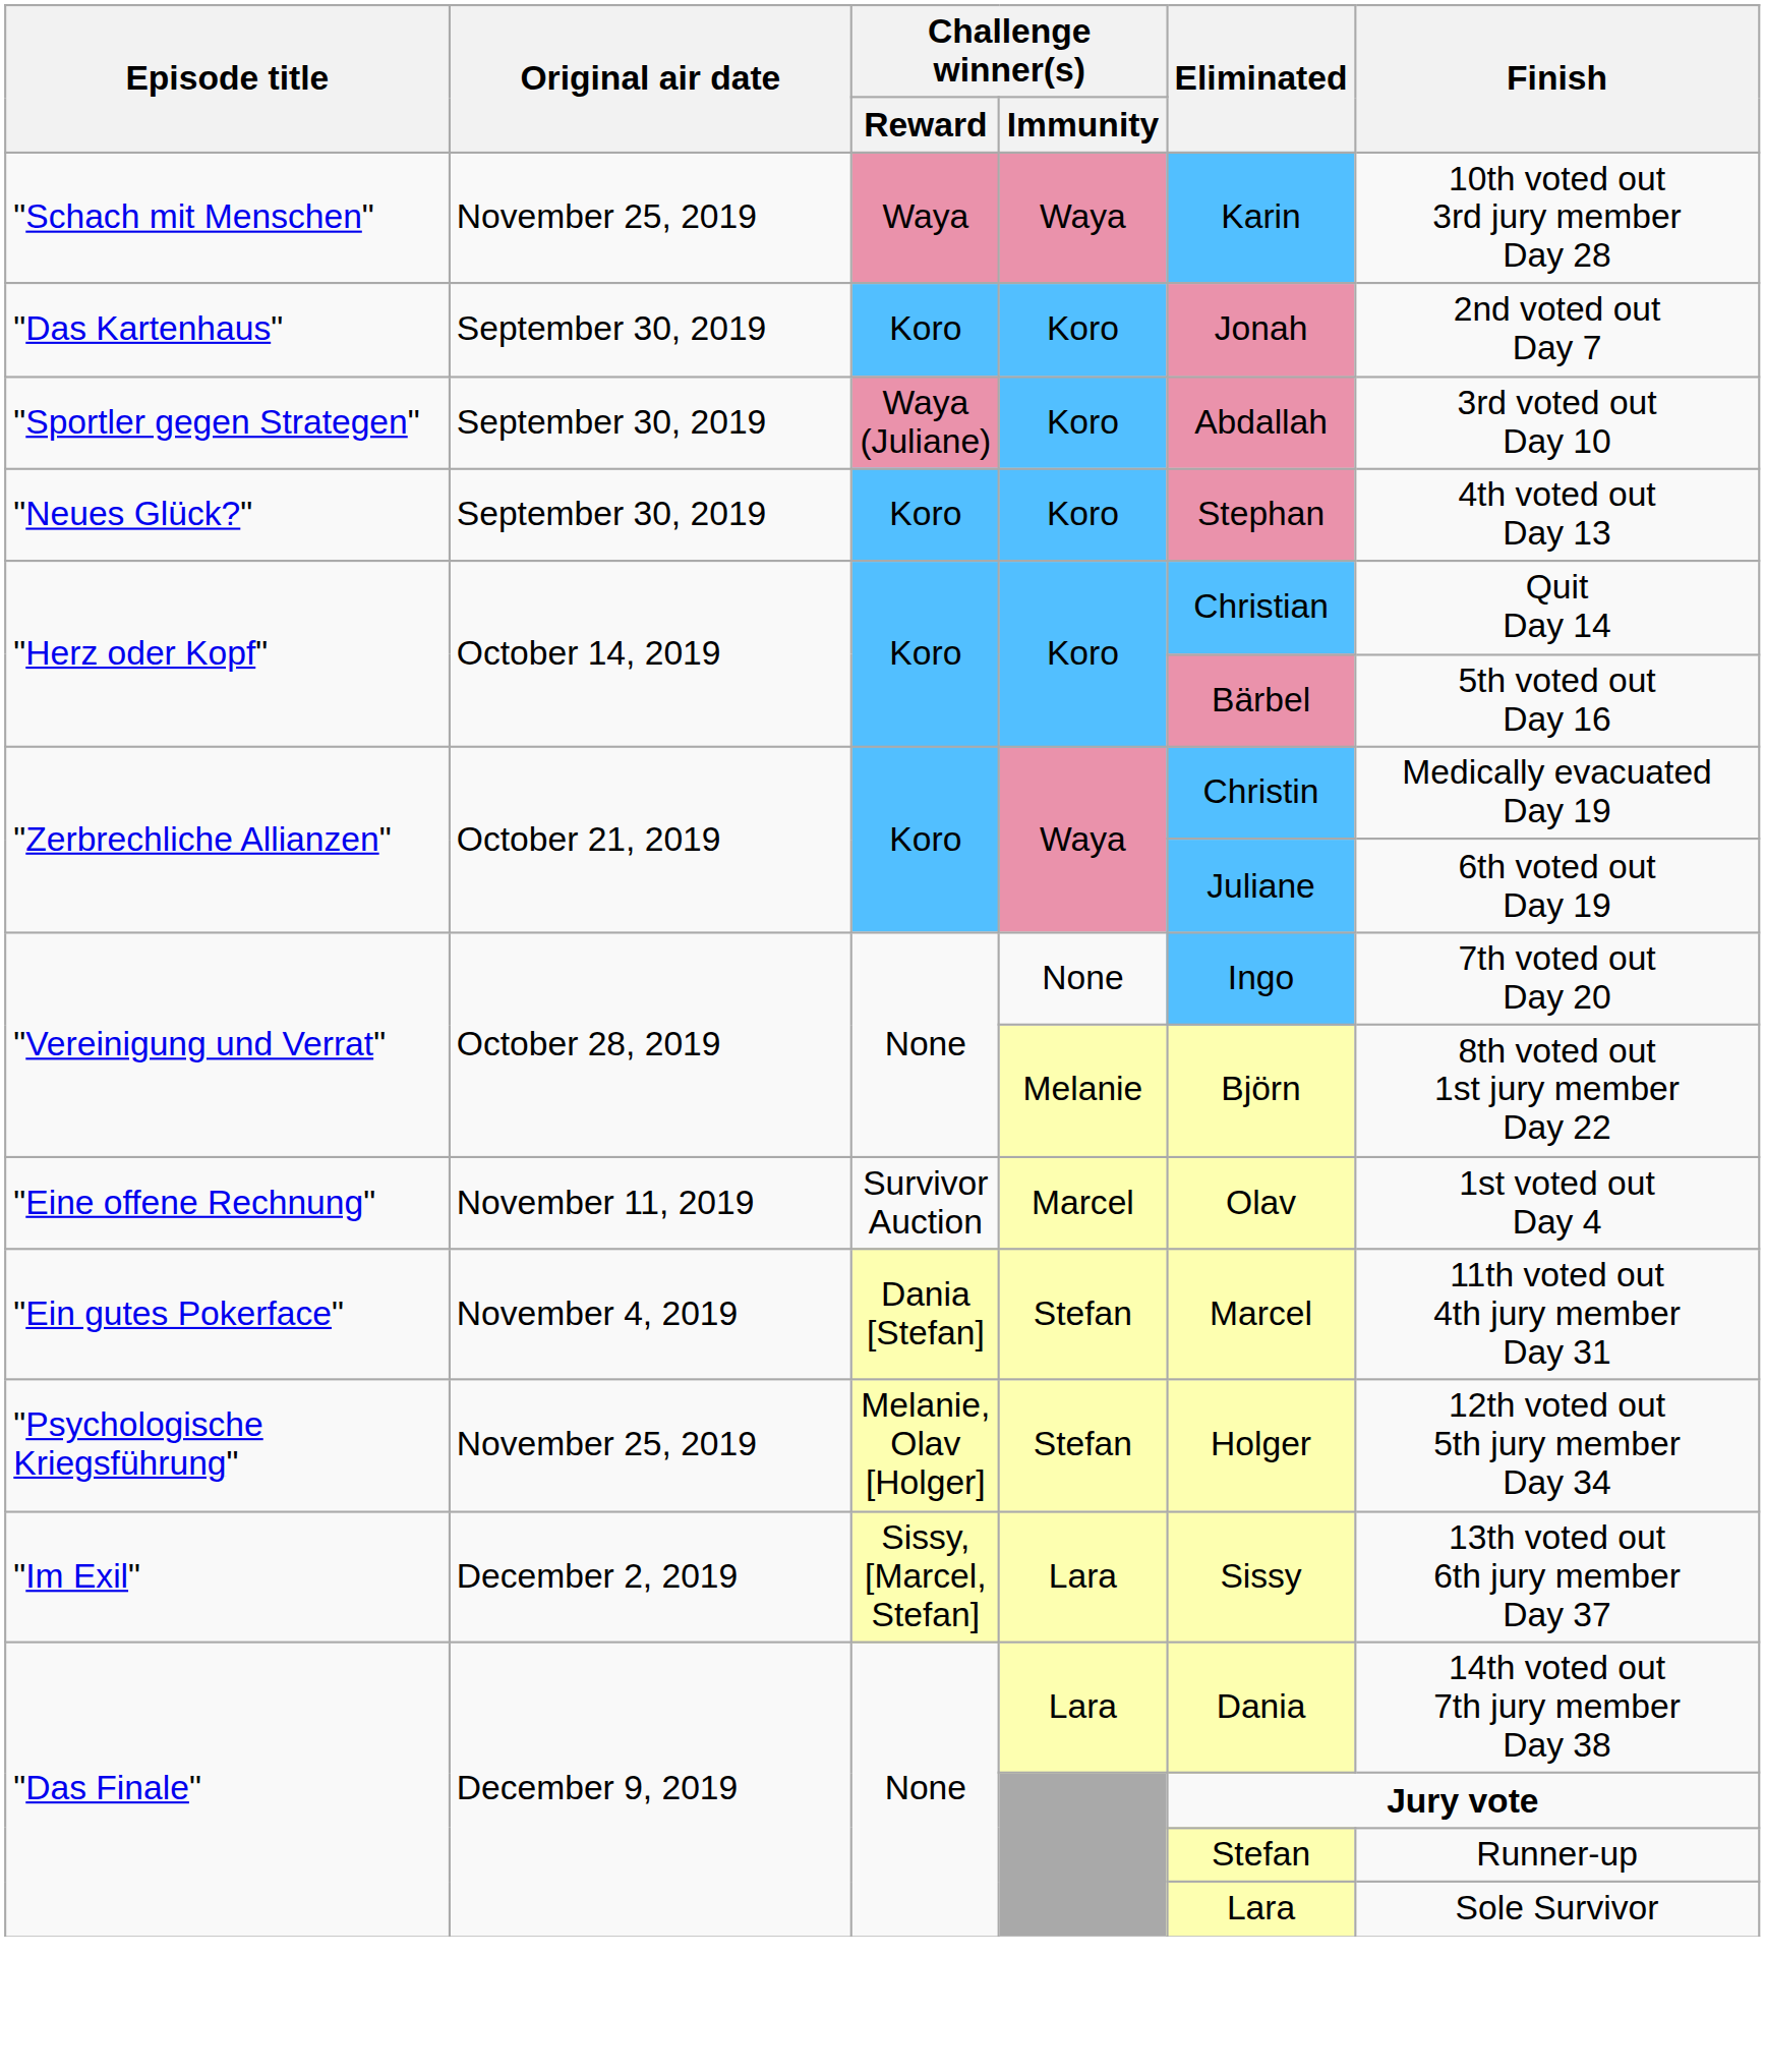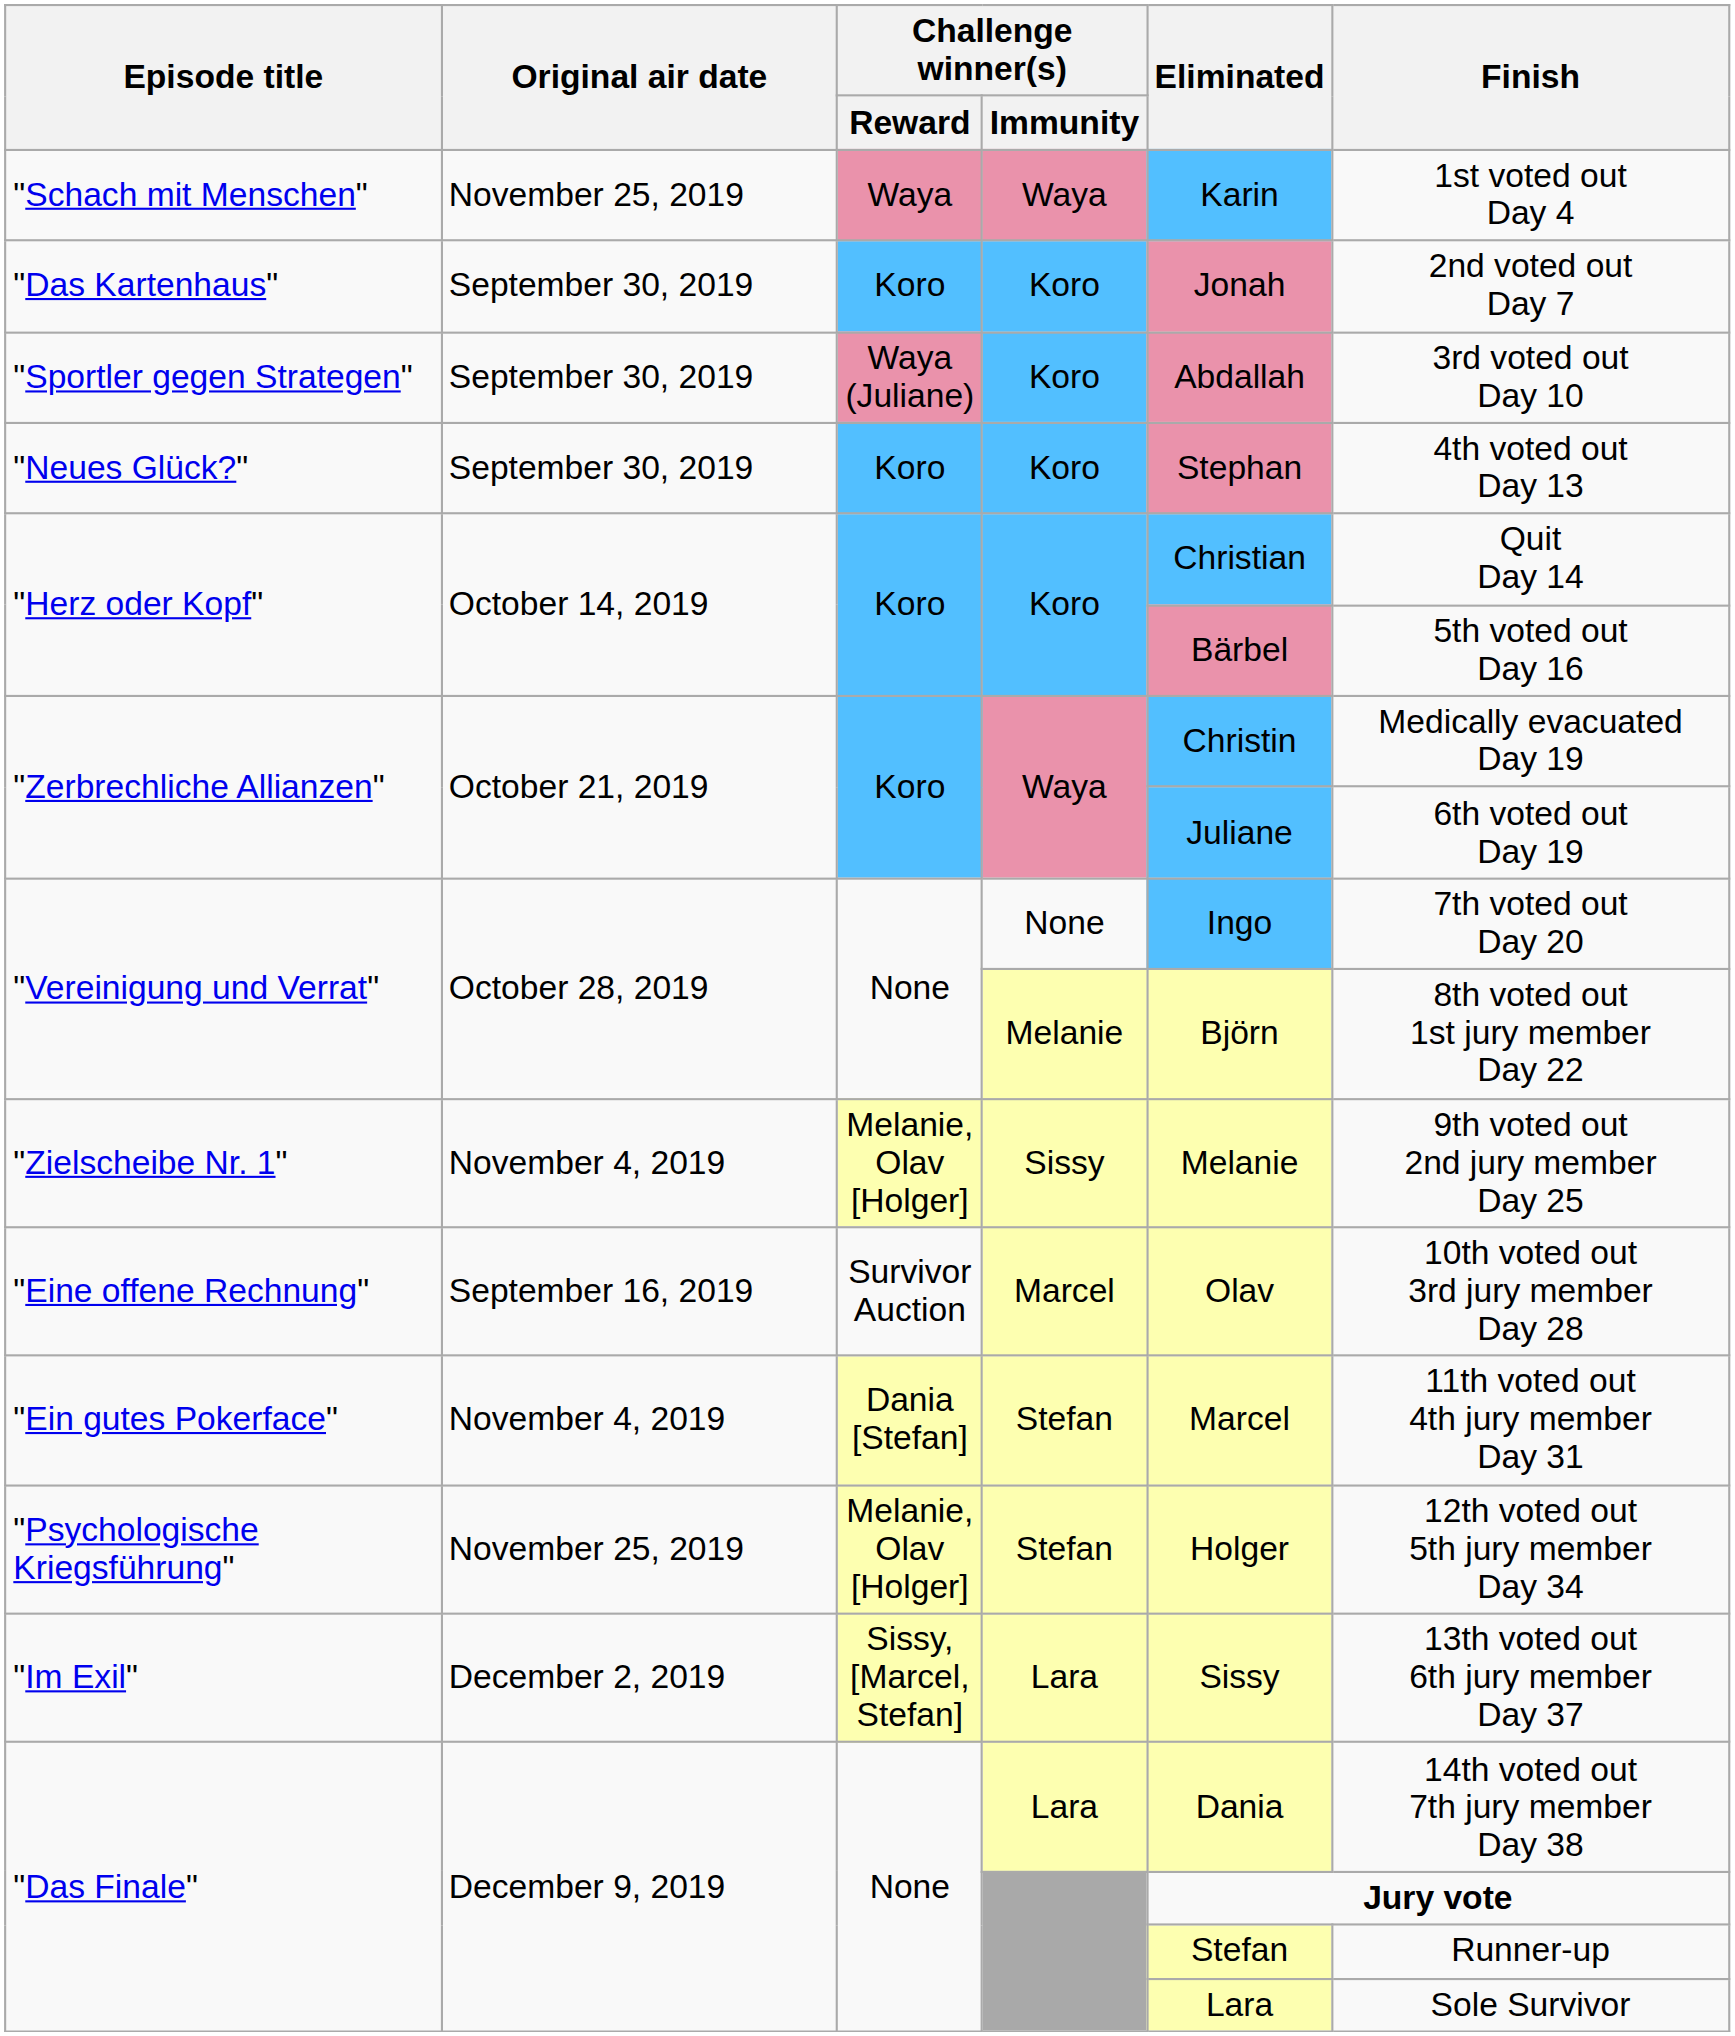"Schach mit Menschen" | Finish: 10th voted out 3rd jury member Day 28 -> 1st voted out Day 4
+ row: "Zielscheibe Nr. 1" | November 4, 2019 | Melanie, Olav [Holger] | Sissy | Melanie | 9th voted out 2nd jury member Day 25
"Eine offene Rechnung" | Original air date: November 11, 2019 -> September 16, 2019
"Eine offene Rechnung" | Finish: 1st voted out Day 4 -> 10th voted out 3rd jury member Day 28
